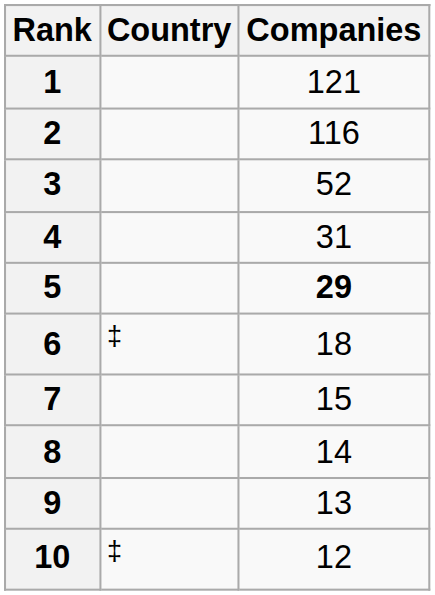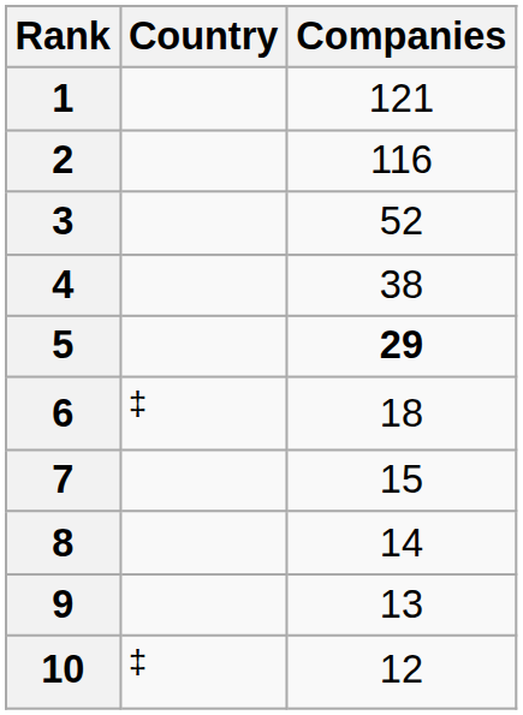4 | Companies: 31 -> 38
